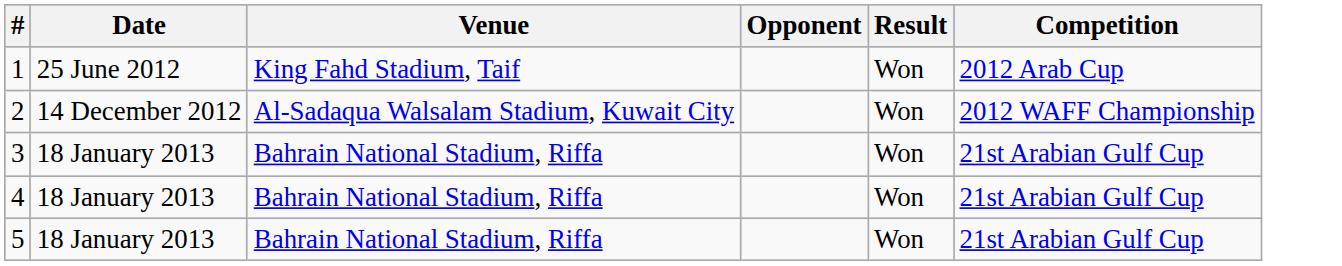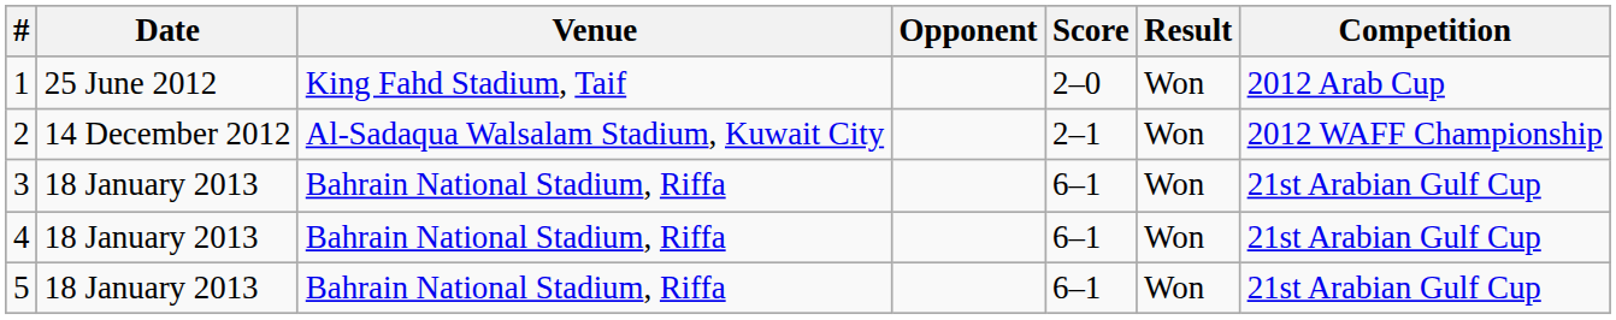+ column: Score | 2–0 | 2–1 | 6–1 | 6–1 | 6–1
